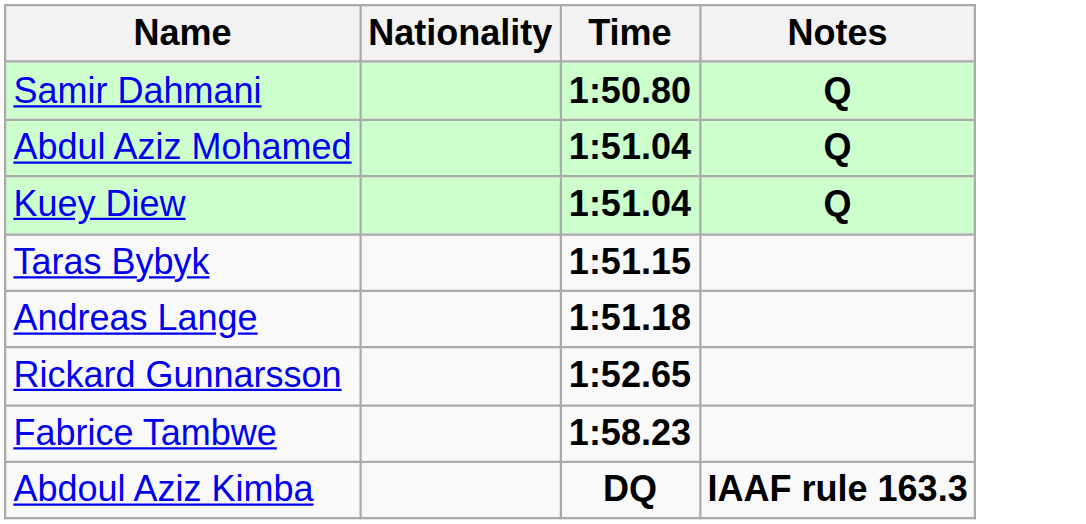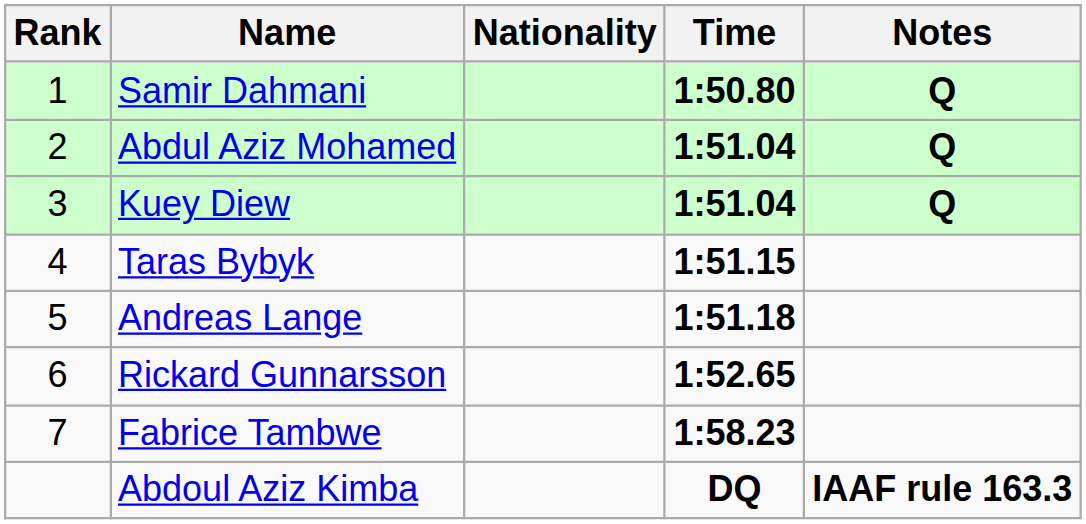+ column: Rank | 1 | 2 | 3 | 4 | 5 | 6 | 7
